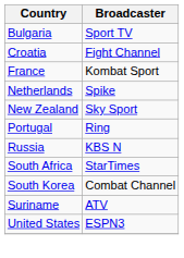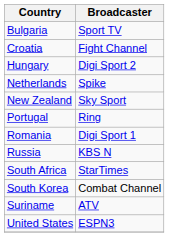- row: France | Kombat Sport
+ row: Hungary | Digi Sport 2
+ row: Romania | Digi Sport 1
